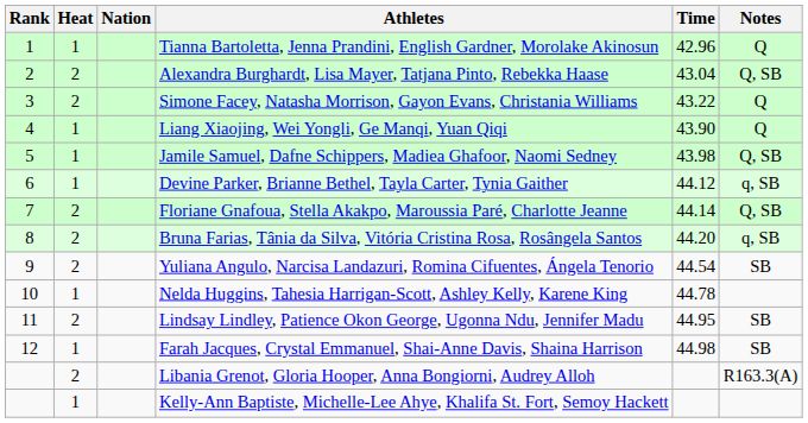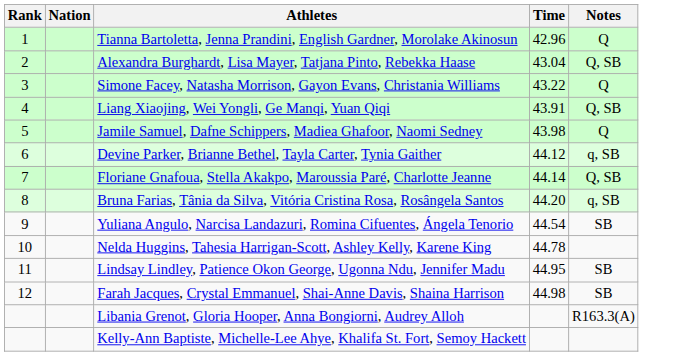- column: Heat | 1 | 2 | 2 | 1 | 1 | 1 | 2 | 2 | 2 | 1 | 2 | 1 | 2 | 1
Liang Xiaojing, Wei Yongli, Ge Manqi, Yuan Qiqi | Time: 43.90 -> 43.91
Liang Xiaojing, Wei Yongli, Ge Manqi, Yuan Qiqi | Notes: Q -> Q, SB
Jamile Samuel, Dafne Schippers, Madiea Ghafoor, Naomi Sedney | Notes: Q, SB -> Q
